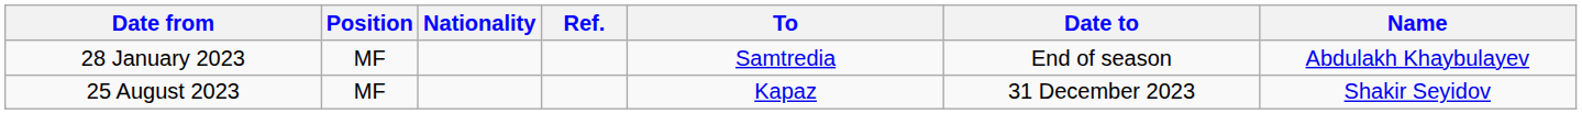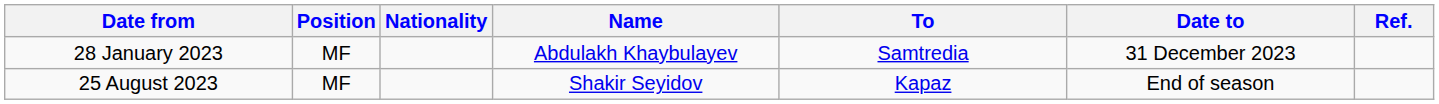columns swapped: Name <-> Ref.
28 January 2023 | Date to: End of season -> 31 December 2023
25 August 2023 | Date to: 31 December 2023 -> End of season
